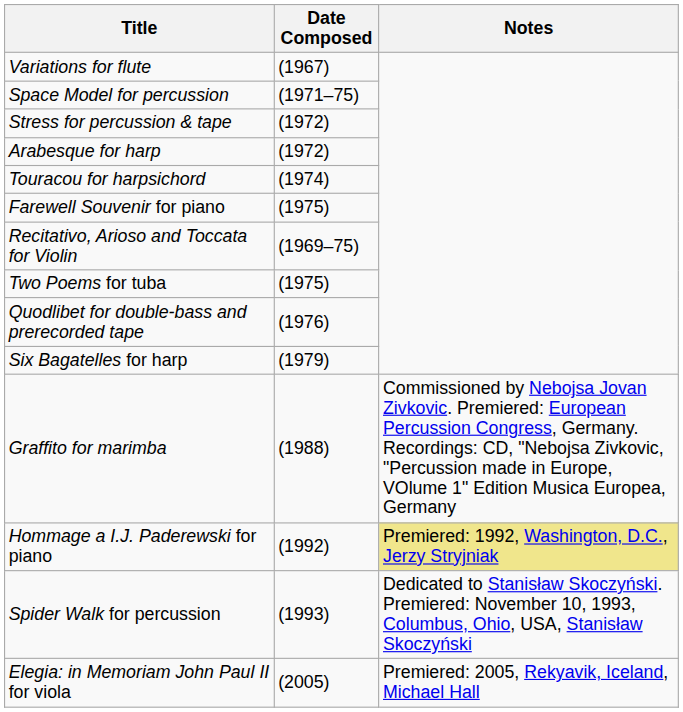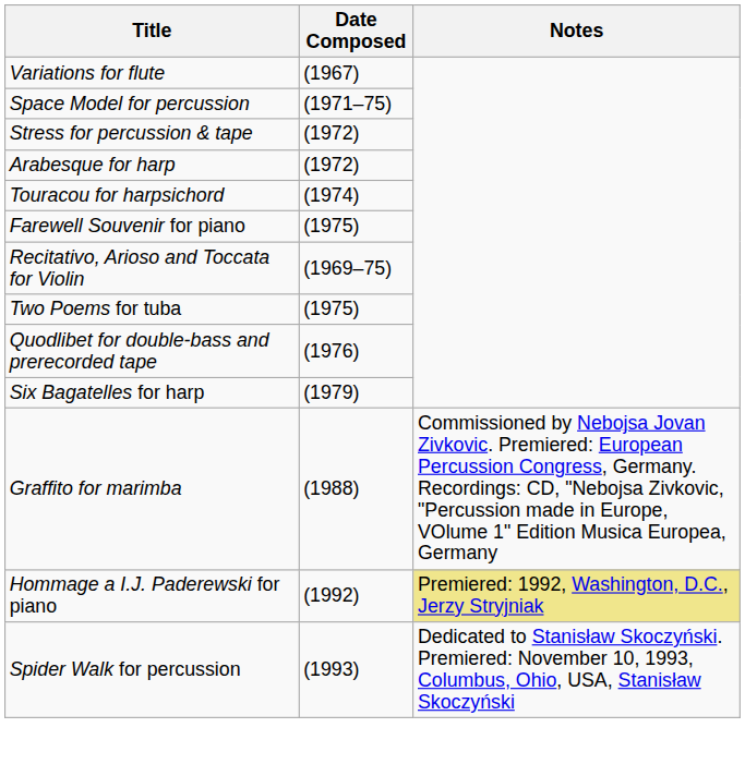- row: Elegia: in Memoriam John Paul II for viola | (2005) | Premiered: 2005, Rekyavik, Iceland, Michael Hall
